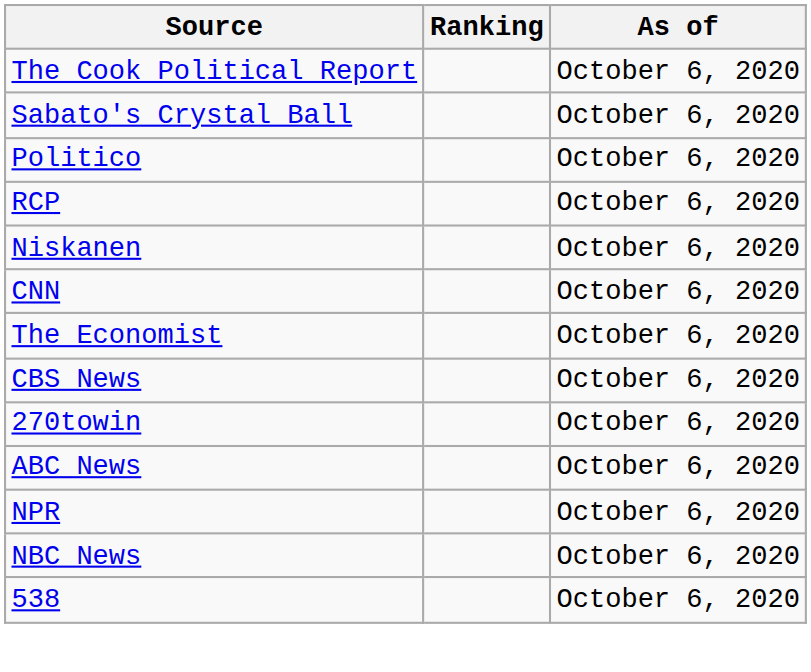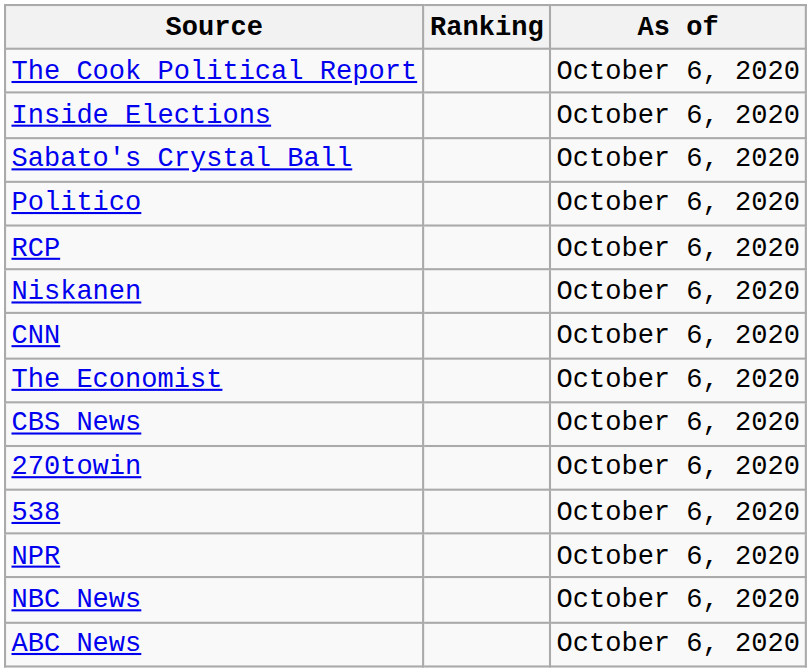+ row: Inside Elections | October 6, 2020
rows swapped: ABC News <-> 538
